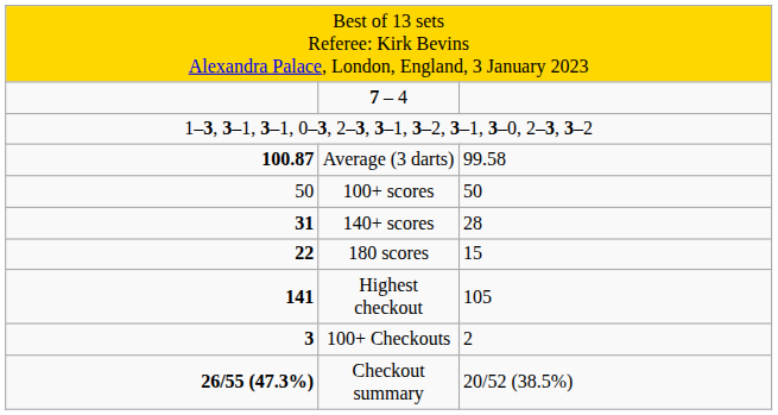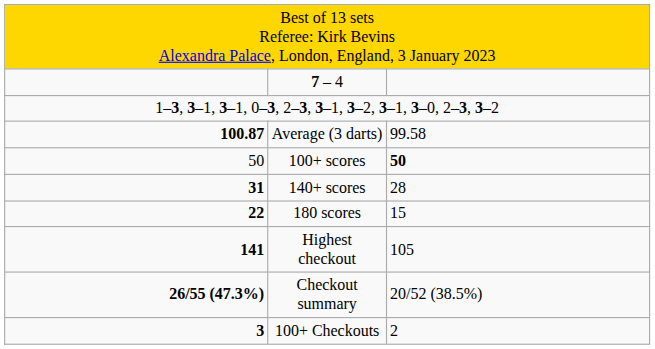100+ scores | column 3: normal -> bold
rows swapped: 100+ Checkouts <-> Checkout summary
